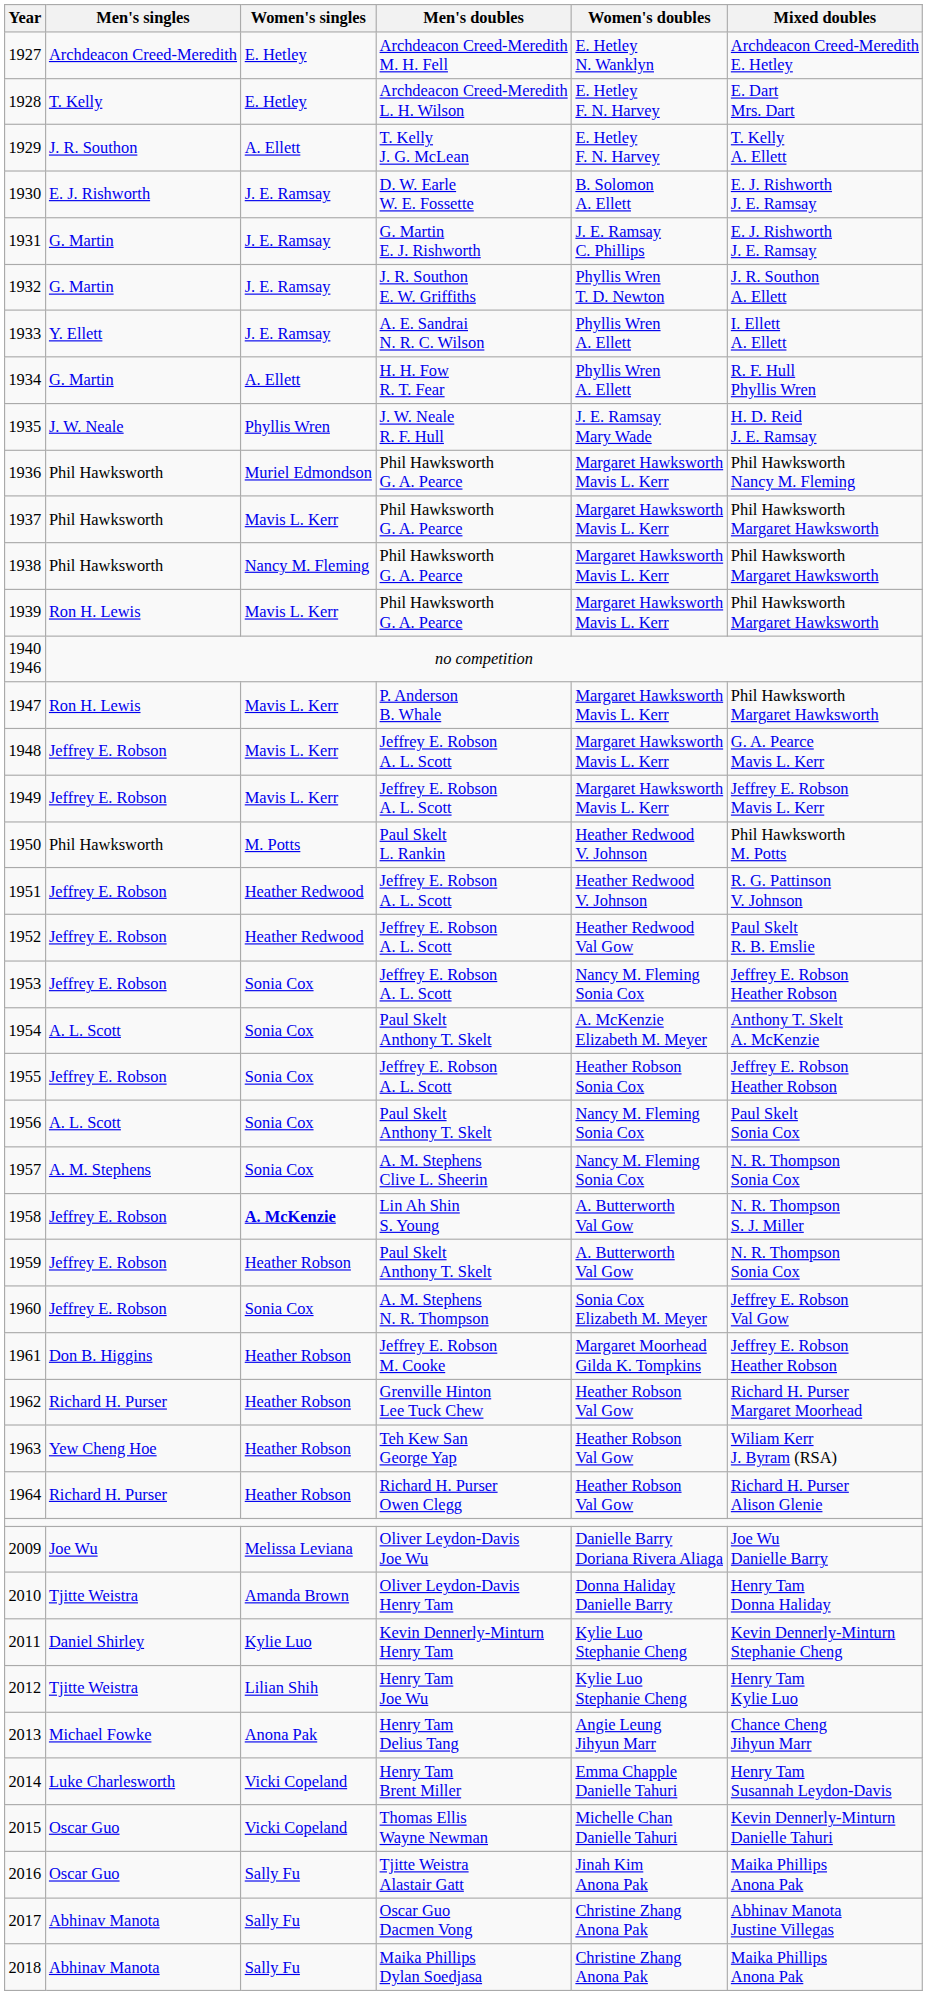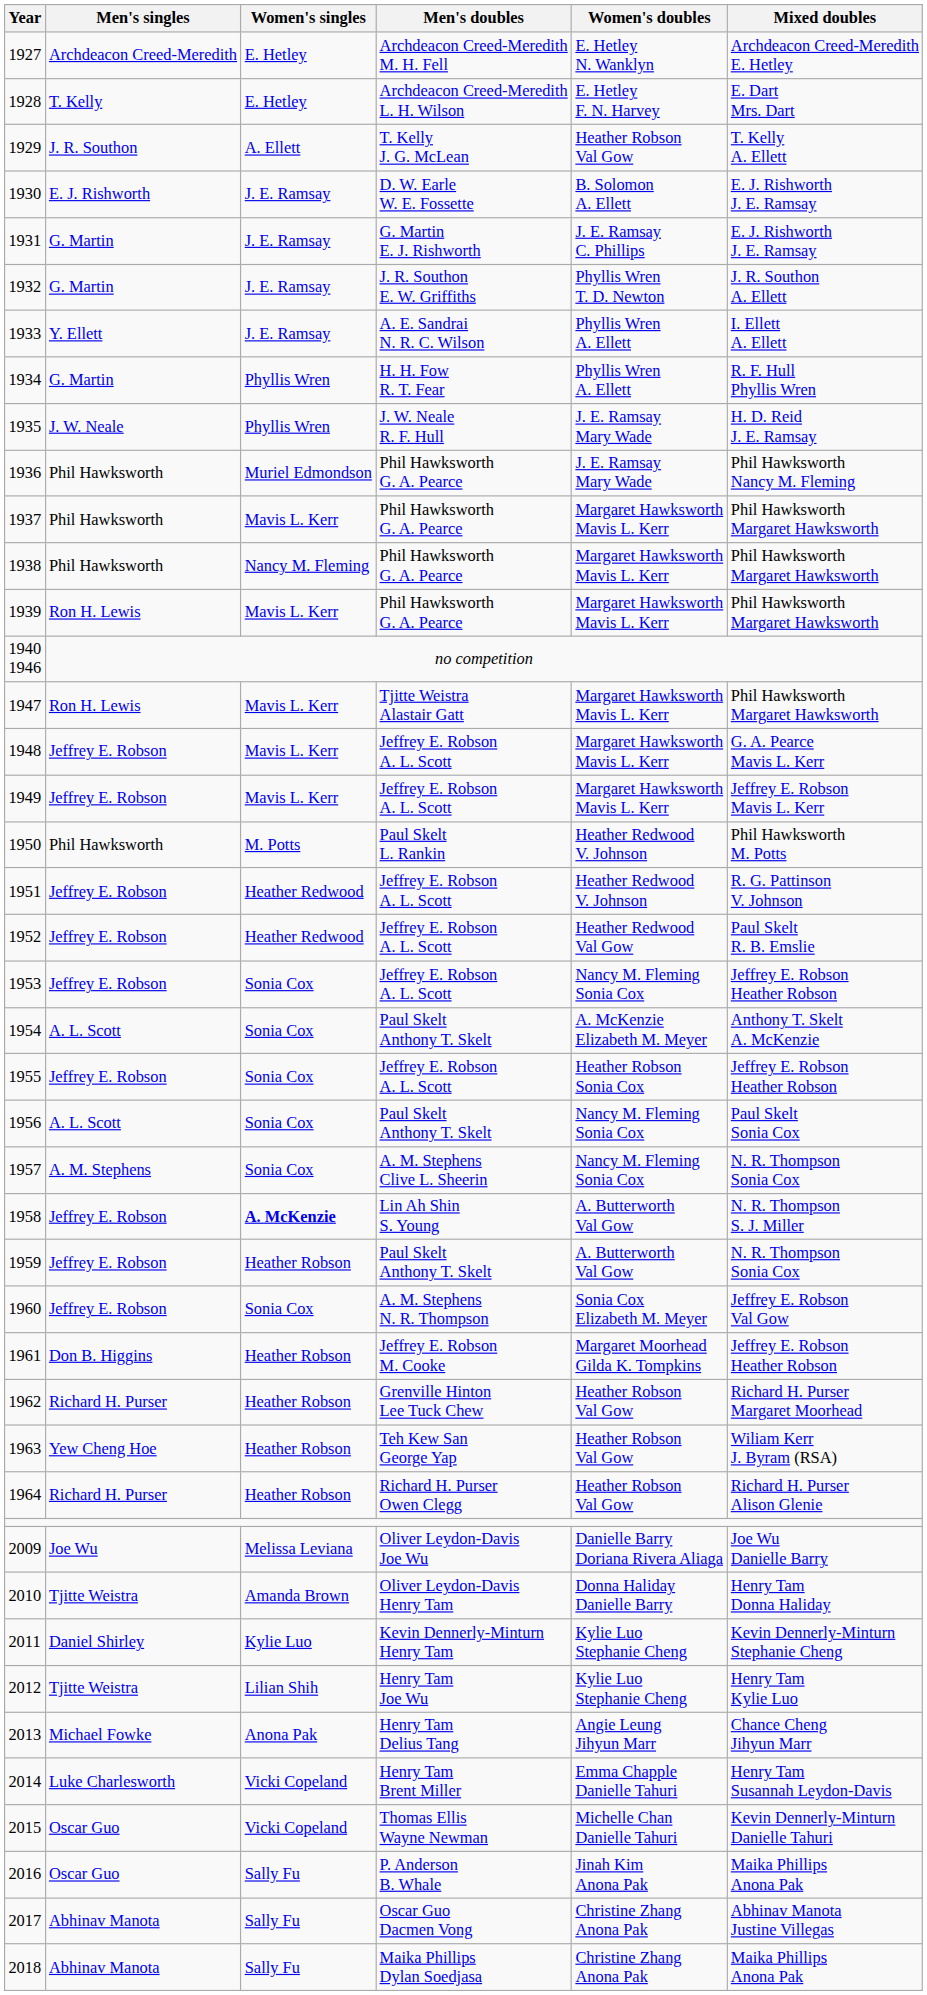1929 | Women's doubles: E. Hetley F. N. Harvey -> Heather Robson Val Gow
1934 | Women's singles: A. Ellett -> Phyllis Wren
1936 | Women's doubles: Margaret Hawksworth Mavis L. Kerr -> J. E. Ramsay Mary Wade
1947 | Men's doubles: P. Anderson B. Whale -> Tjitte Weistra Alastair Gatt
2016 | Men's doubles: Tjitte Weistra Alastair Gatt -> P. Anderson B. Whale
